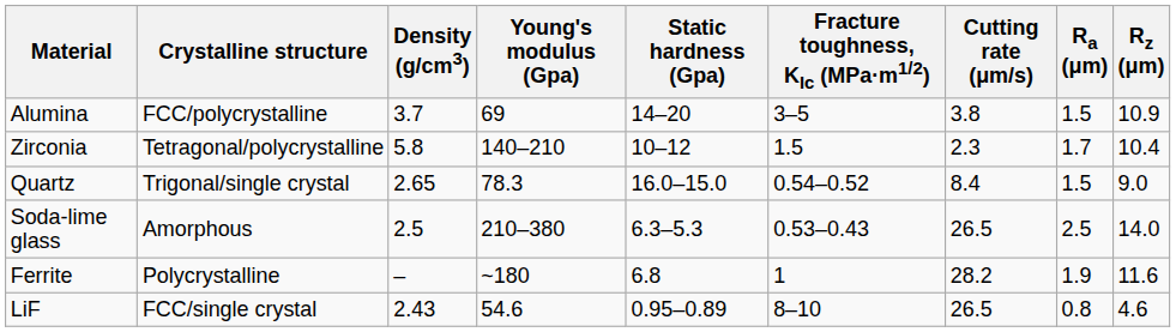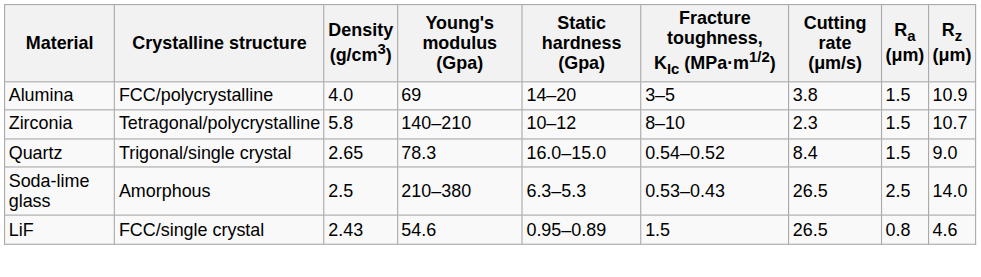Alumina | Density (g/cm3): 3.7 -> 4.0
Zirconia | Fracture toughness, KIc (MPa·m1/2): 1.5 -> 8–10
Zirconia | Ra (μm): 1.7 -> 1.5
Zirconia | Rz (μm): 10.4 -> 10.7
- row: Ferrite | Polycrystalline | – | ~180 | 6.8 | 1 | 28.2 | 1.9 | 11.6
LiF | Fracture toughness, KIc (MPa·m1/2): 8–10 -> 1.5
